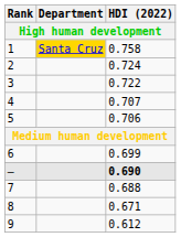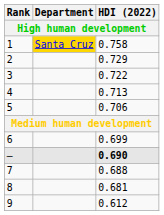2 | HDI (2022): 0.724 -> 0.729
4 | HDI (2022): 0.707 -> 0.713
8 | HDI (2022): 0.671 -> 0.681
